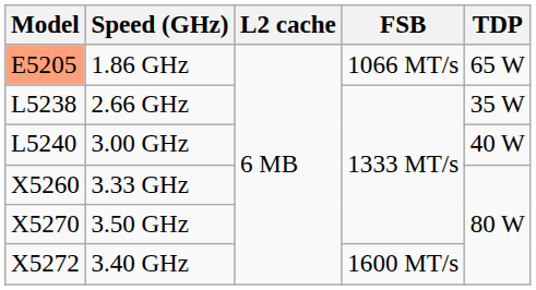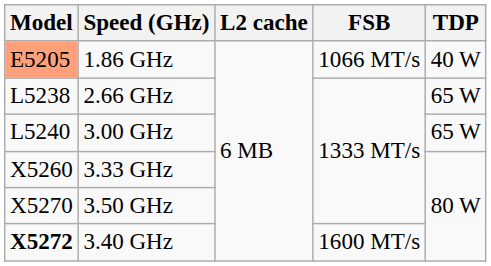1.86 GHz | TDP: 65 W -> 40 W
2.66 GHz | TDP: 35 W -> 65 W
3.00 GHz | TDP: 40 W -> 65 W
3.40 GHz | Model: normal -> bold
